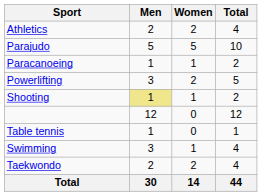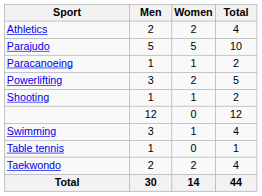Shooting | Men: khaki background -> no background
rows swapped: Swimming <-> Table tennis
